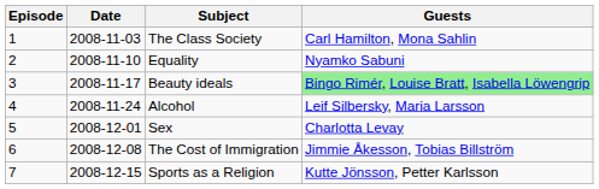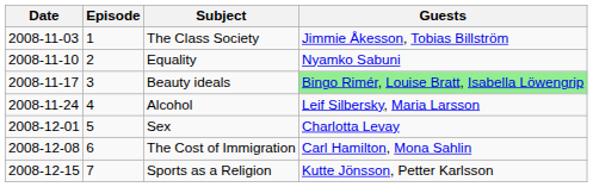columns swapped: Episode <-> Date
The Class Society | Guests: Carl Hamilton, Mona Sahlin -> Jimmie Åkesson, Tobias Billström
The Cost of Immigration | Guests: Jimmie Åkesson, Tobias Billström -> Carl Hamilton, Mona Sahlin
